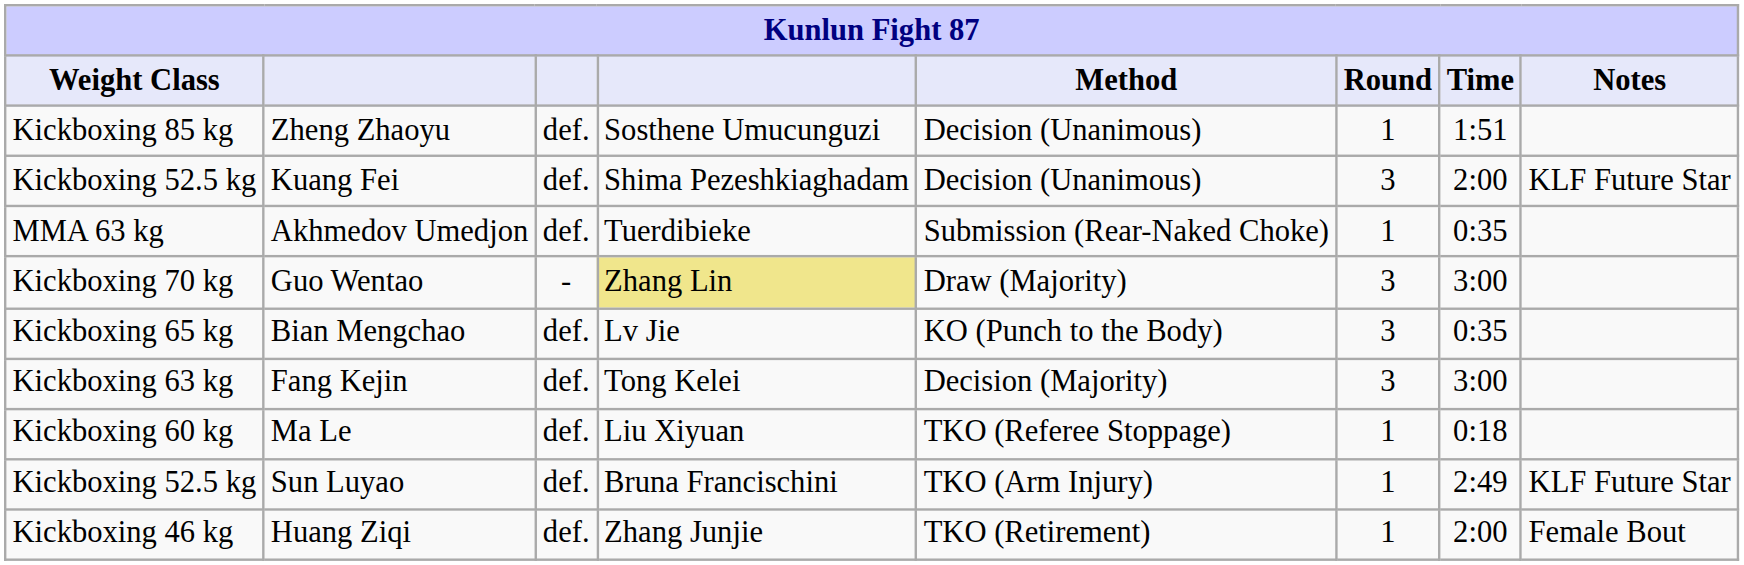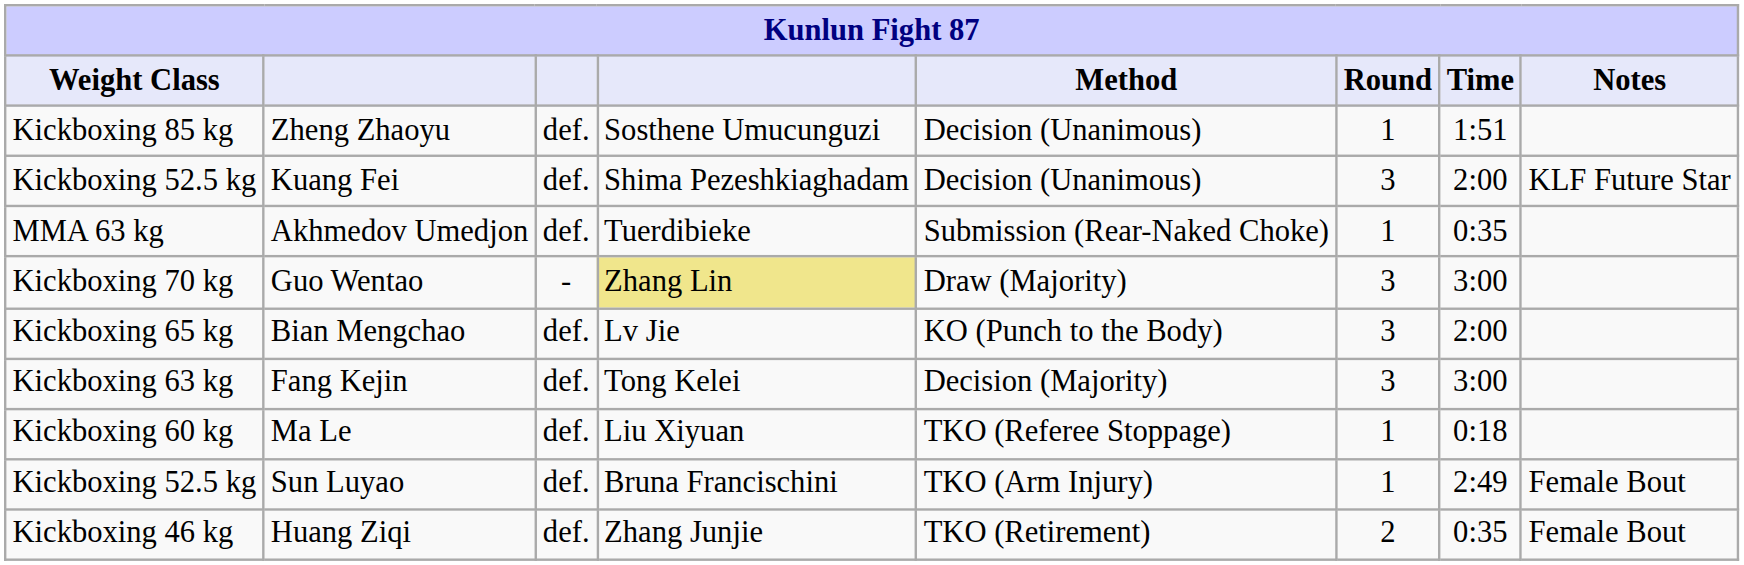Bian Mengchao | Time: 0:35 -> 2:00
Sun Luyao | Notes: KLF Future Star -> Female Bout
Huang Ziqi | Round: 1 -> 2
Huang Ziqi | Time: 2:00 -> 0:35
